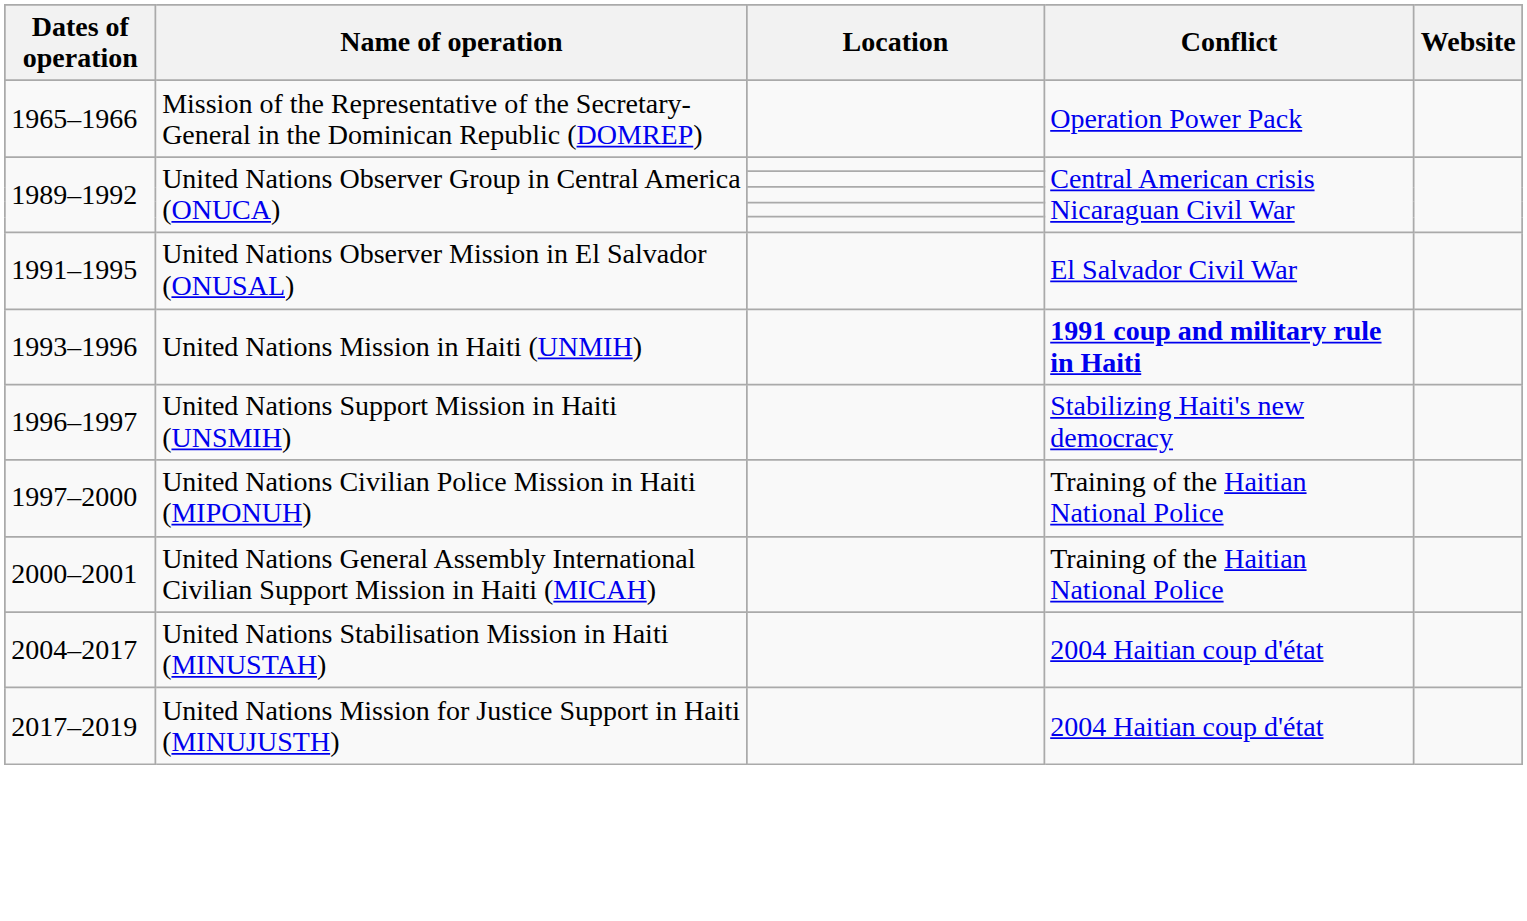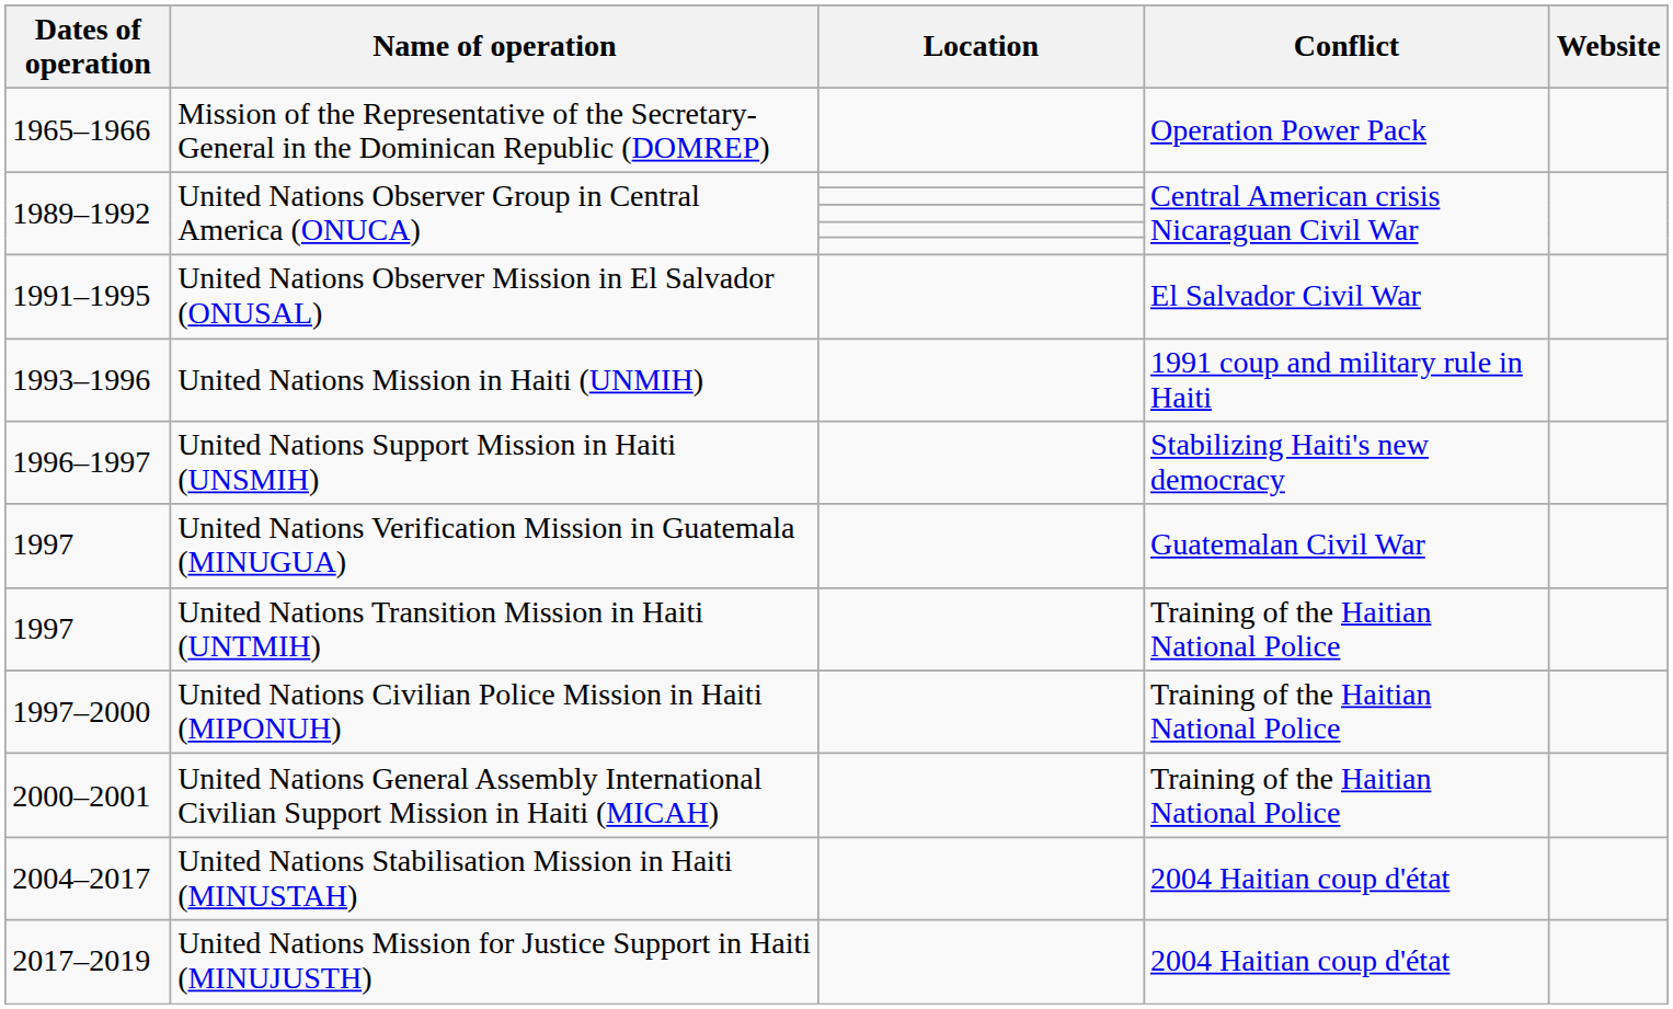United Nations Mission in Haiti (UNMIH) | Conflict: bold -> normal
+ row: 1997 | United Nations Verification Mission in Guatemala (MINUGUA) | Guatemalan Civil War
+ row: 1997 | United Nations Transition Mission in Haiti (UNTMIH) | Training of the Haitian National Police
